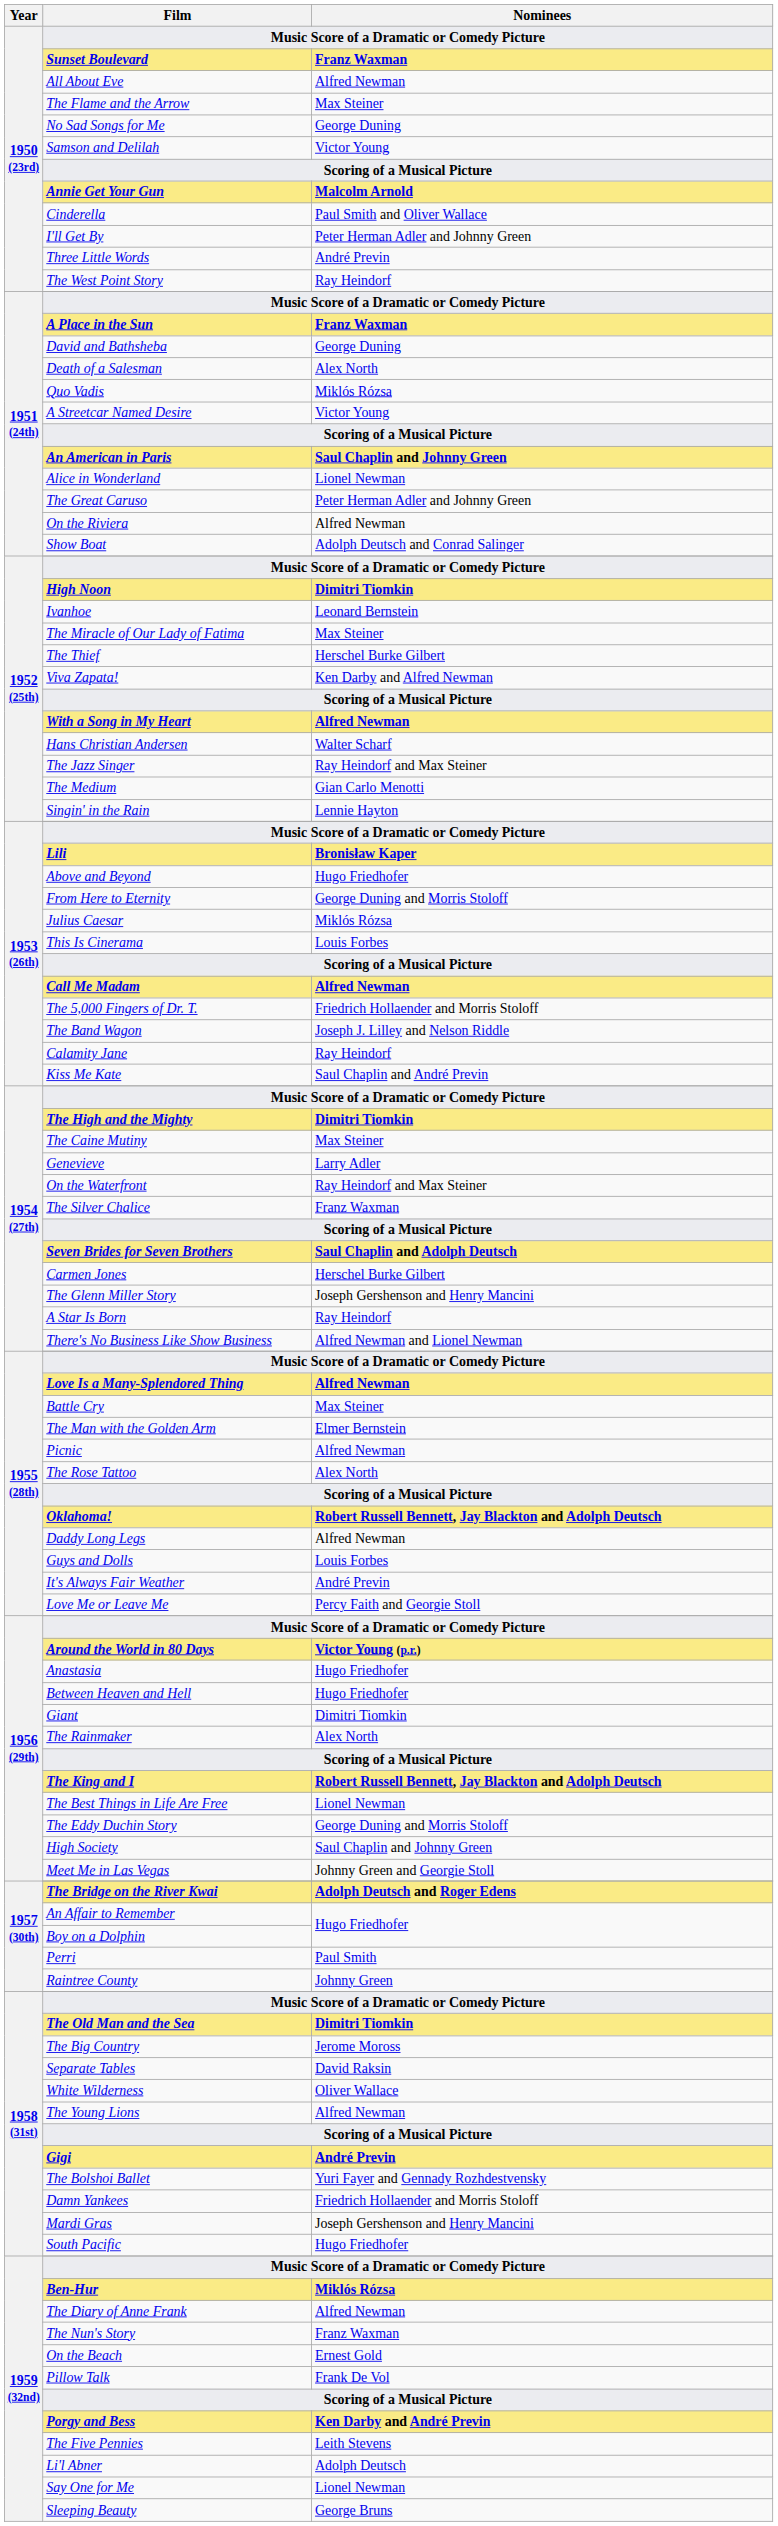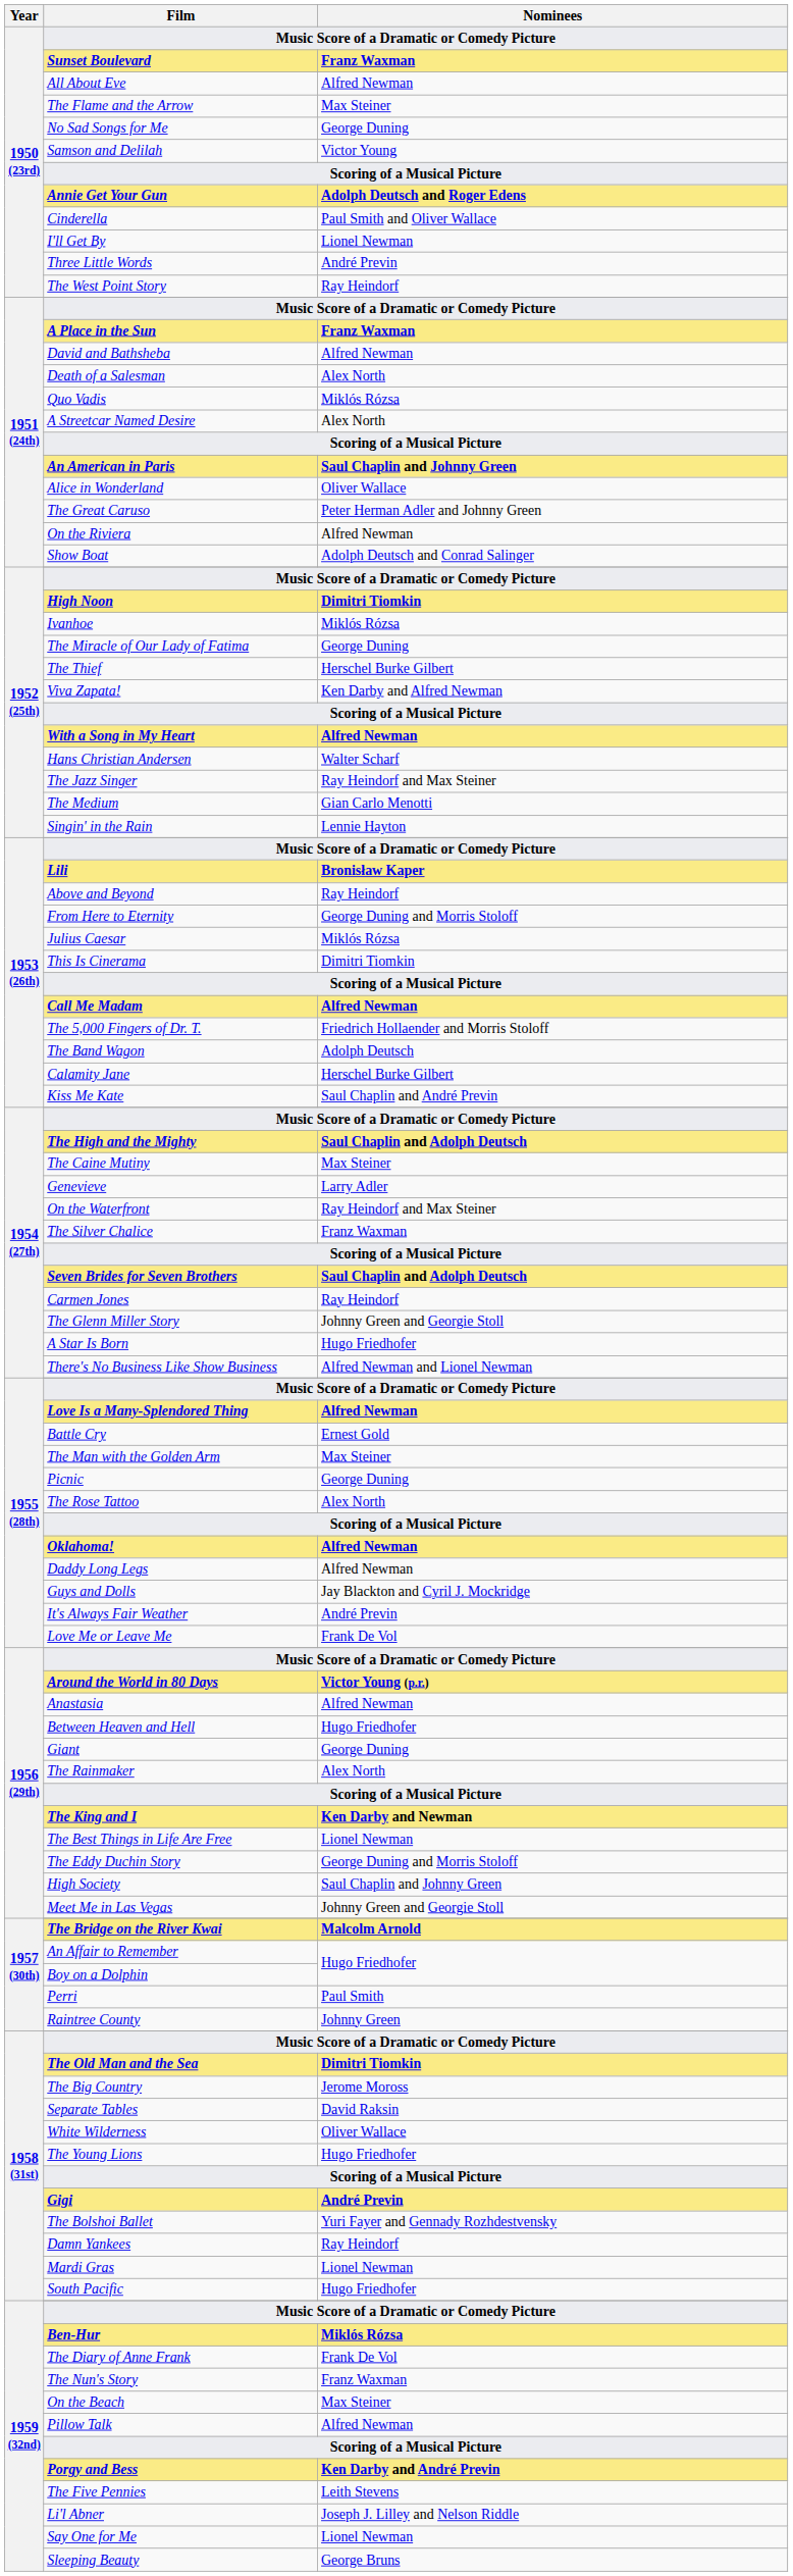Annie Get Your Gun | Nominees: Malcolm Arnold -> Adolph Deutsch and Roger Edens
I'll Get By | Nominees: Peter Herman Adler and Johnny Green -> Lionel Newman
David and Bathsheba | Nominees: George Duning -> Alfred Newman
A Streetcar Named Desire | Nominees: Victor Young -> Alex North
Alice in Wonderland | Nominees: Lionel Newman -> Oliver Wallace
Ivanhoe | Nominees: Leonard Bernstein -> Miklós Rózsa
The Miracle of Our Lady of Fatima | Nominees: Max Steiner -> George Duning
Above and Beyond | Nominees: Hugo Friedhofer -> Ray Heindorf
This Is Cinerama | Nominees: Louis Forbes -> Dimitri Tiomkin
The Band Wagon | Nominees: Joseph J. Lilley and Nelson Riddle -> Adolph Deutsch
Calamity Jane | Nominees: Ray Heindorf -> Herschel Burke Gilbert
The High and the Mighty | Nominees: Dimitri Tiomkin -> Saul Chaplin and Adolph Deutsch
Carmen Jones | Nominees: Herschel Burke Gilbert -> Ray Heindorf
The Glenn Miller Story | Nominees: Joseph Gershenson and Henry Mancini -> Johnny Green and Georgie Stoll
A Star Is Born | Nominees: Ray Heindorf -> Hugo Friedhofer
Battle Cry | Nominees: Max Steiner -> Ernest Gold
The Man with the Golden Arm | Nominees: Elmer Bernstein -> Max Steiner
Picnic | Nominees: Alfred Newman -> George Duning
Oklahoma! | Nominees: Robert Russell Bennett, Jay Blackton and Adolph Deutsch -> Alfred Newman
Guys and Dolls | Nominees: Louis Forbes -> Jay Blackton and Cyril J. Mockridge
Love Me or Leave Me | Nominees: Percy Faith and Georgie Stoll -> Frank De Vol
Anastasia | Nominees: Hugo Friedhofer -> Alfred Newman
Giant | Nominees: Dimitri Tiomkin -> George Duning
The King and I | Nominees: Robert Russell Bennett, Jay Blackton and Adolph Deutsch -> Ken Darby and Newman
The Bridge on the River Kwai | Nominees: Adolph Deutsch and Roger Edens -> Malcolm Arnold
The Young Lions | Nominees: Alfred Newman -> Hugo Friedhofer
Damn Yankees | Nominees: Friedrich Hollaender and Morris Stoloff -> Ray Heindorf
Mardi Gras | Nominees: Joseph Gershenson and Henry Mancini -> Lionel Newman
The Diary of Anne Frank | Nominees: Alfred Newman -> Frank De Vol
On the Beach | Nominees: Ernest Gold -> Max Steiner
Pillow Talk | Nominees: Frank De Vol -> Alfred Newman
Li'l Abner | Nominees: Adolph Deutsch -> Joseph J. Lilley and Nelson Riddle
